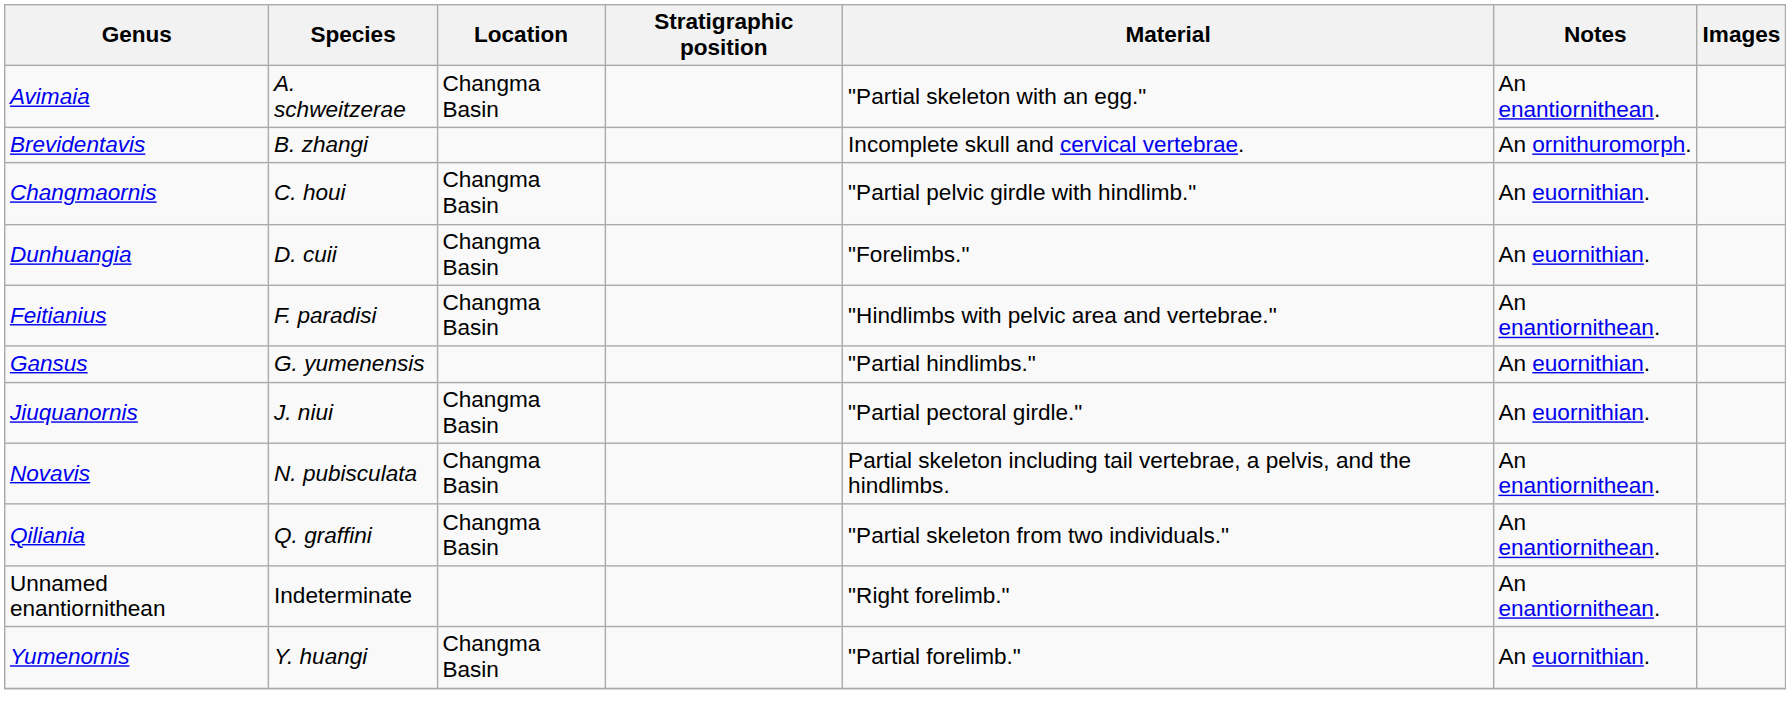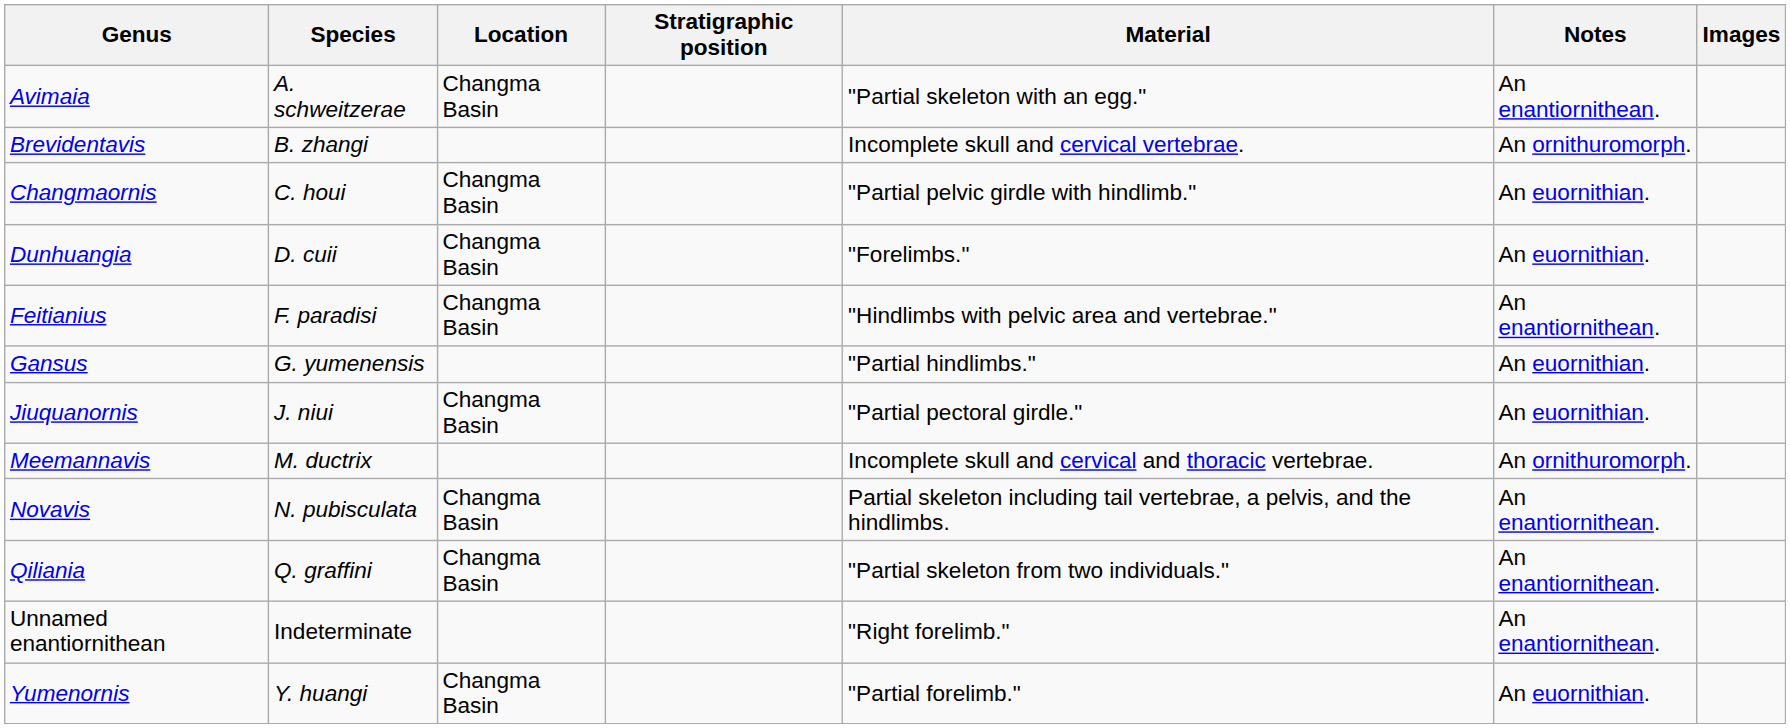+ row: Meemannavis | M. ductrix | Incomplete skull and cervical and thoracic vertebrae. | An ornithuromorph.
